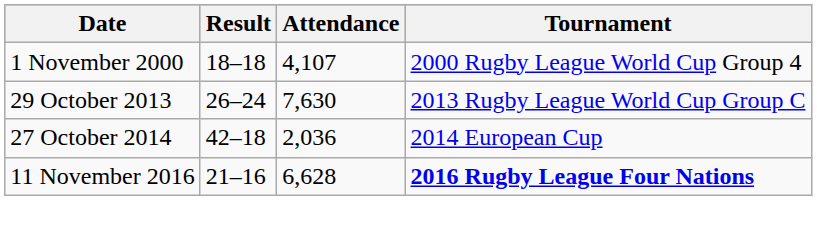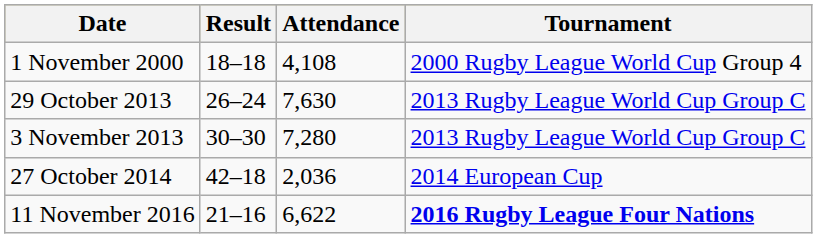1 November 2000 | Attendance: 4,107 -> 4,108
+ row: 3 November 2013 | 30–30 | 7,280 | 2013 Rugby League World Cup Group C
11 November 2016 | Attendance: 6,628 -> 6,622
